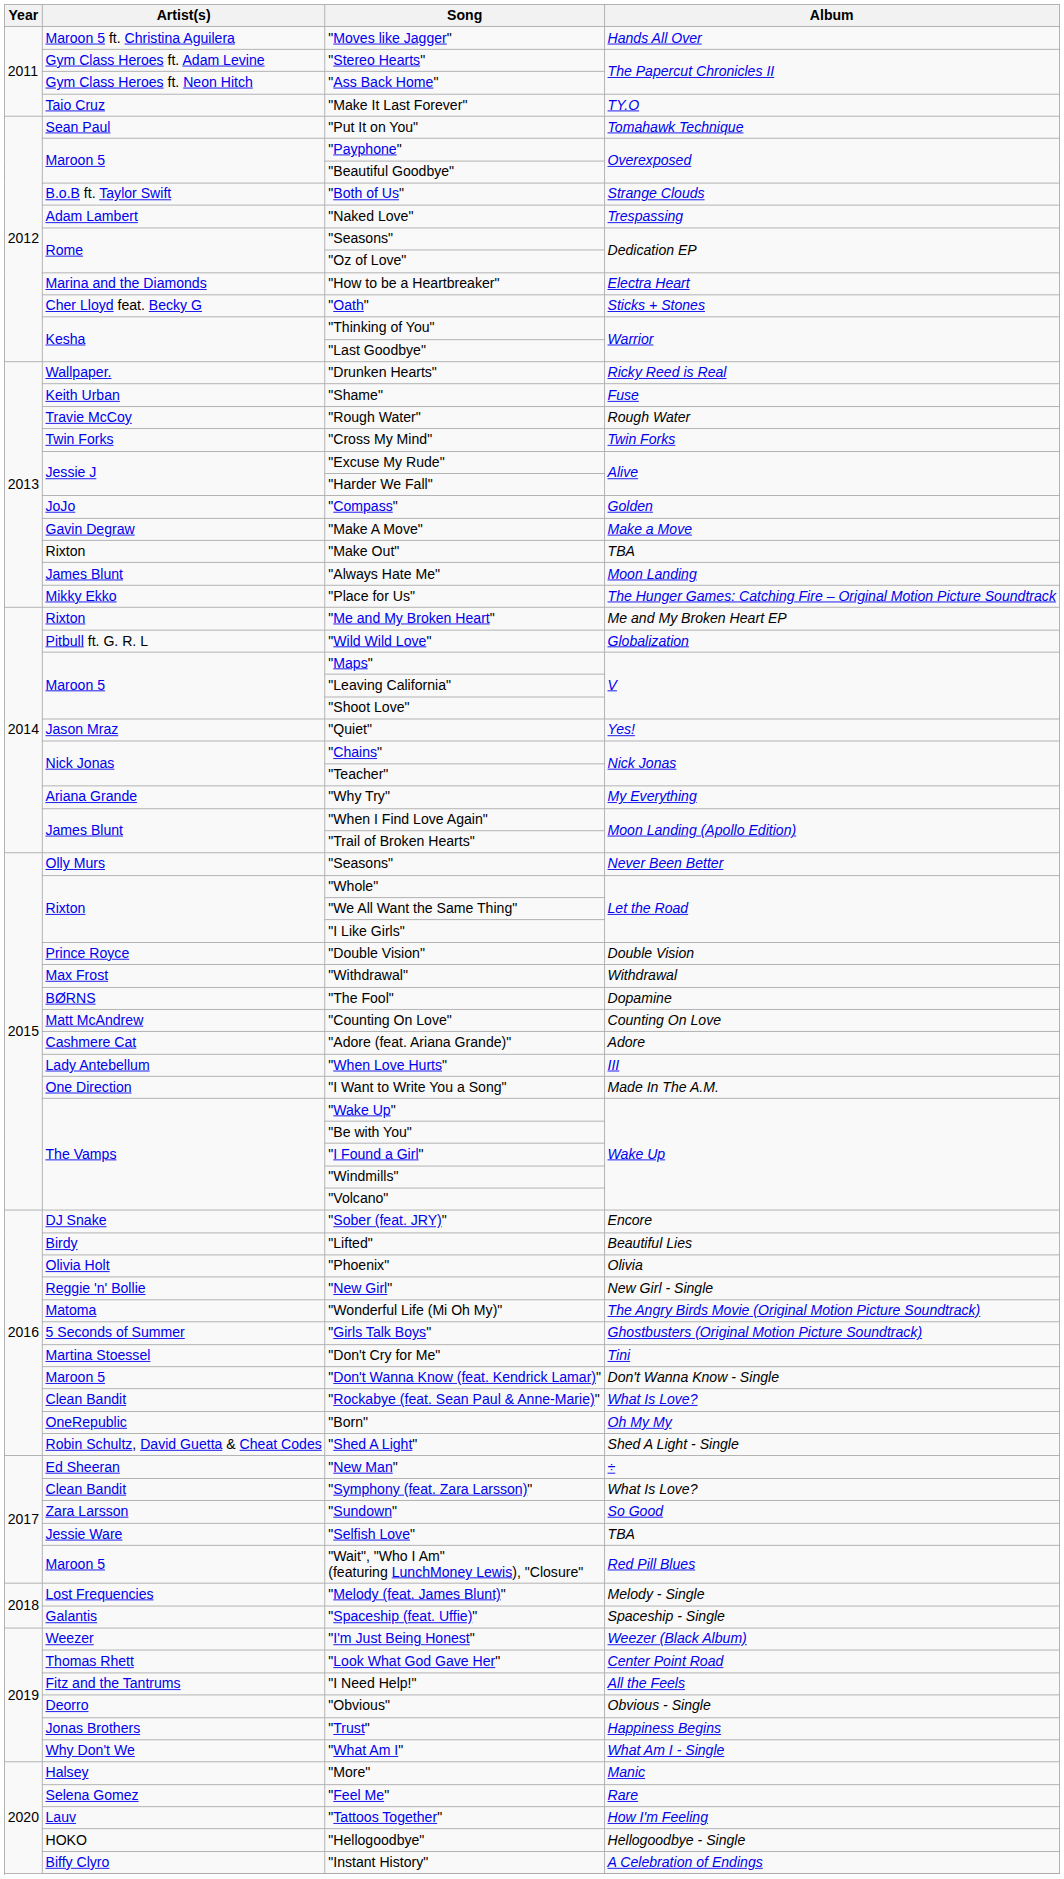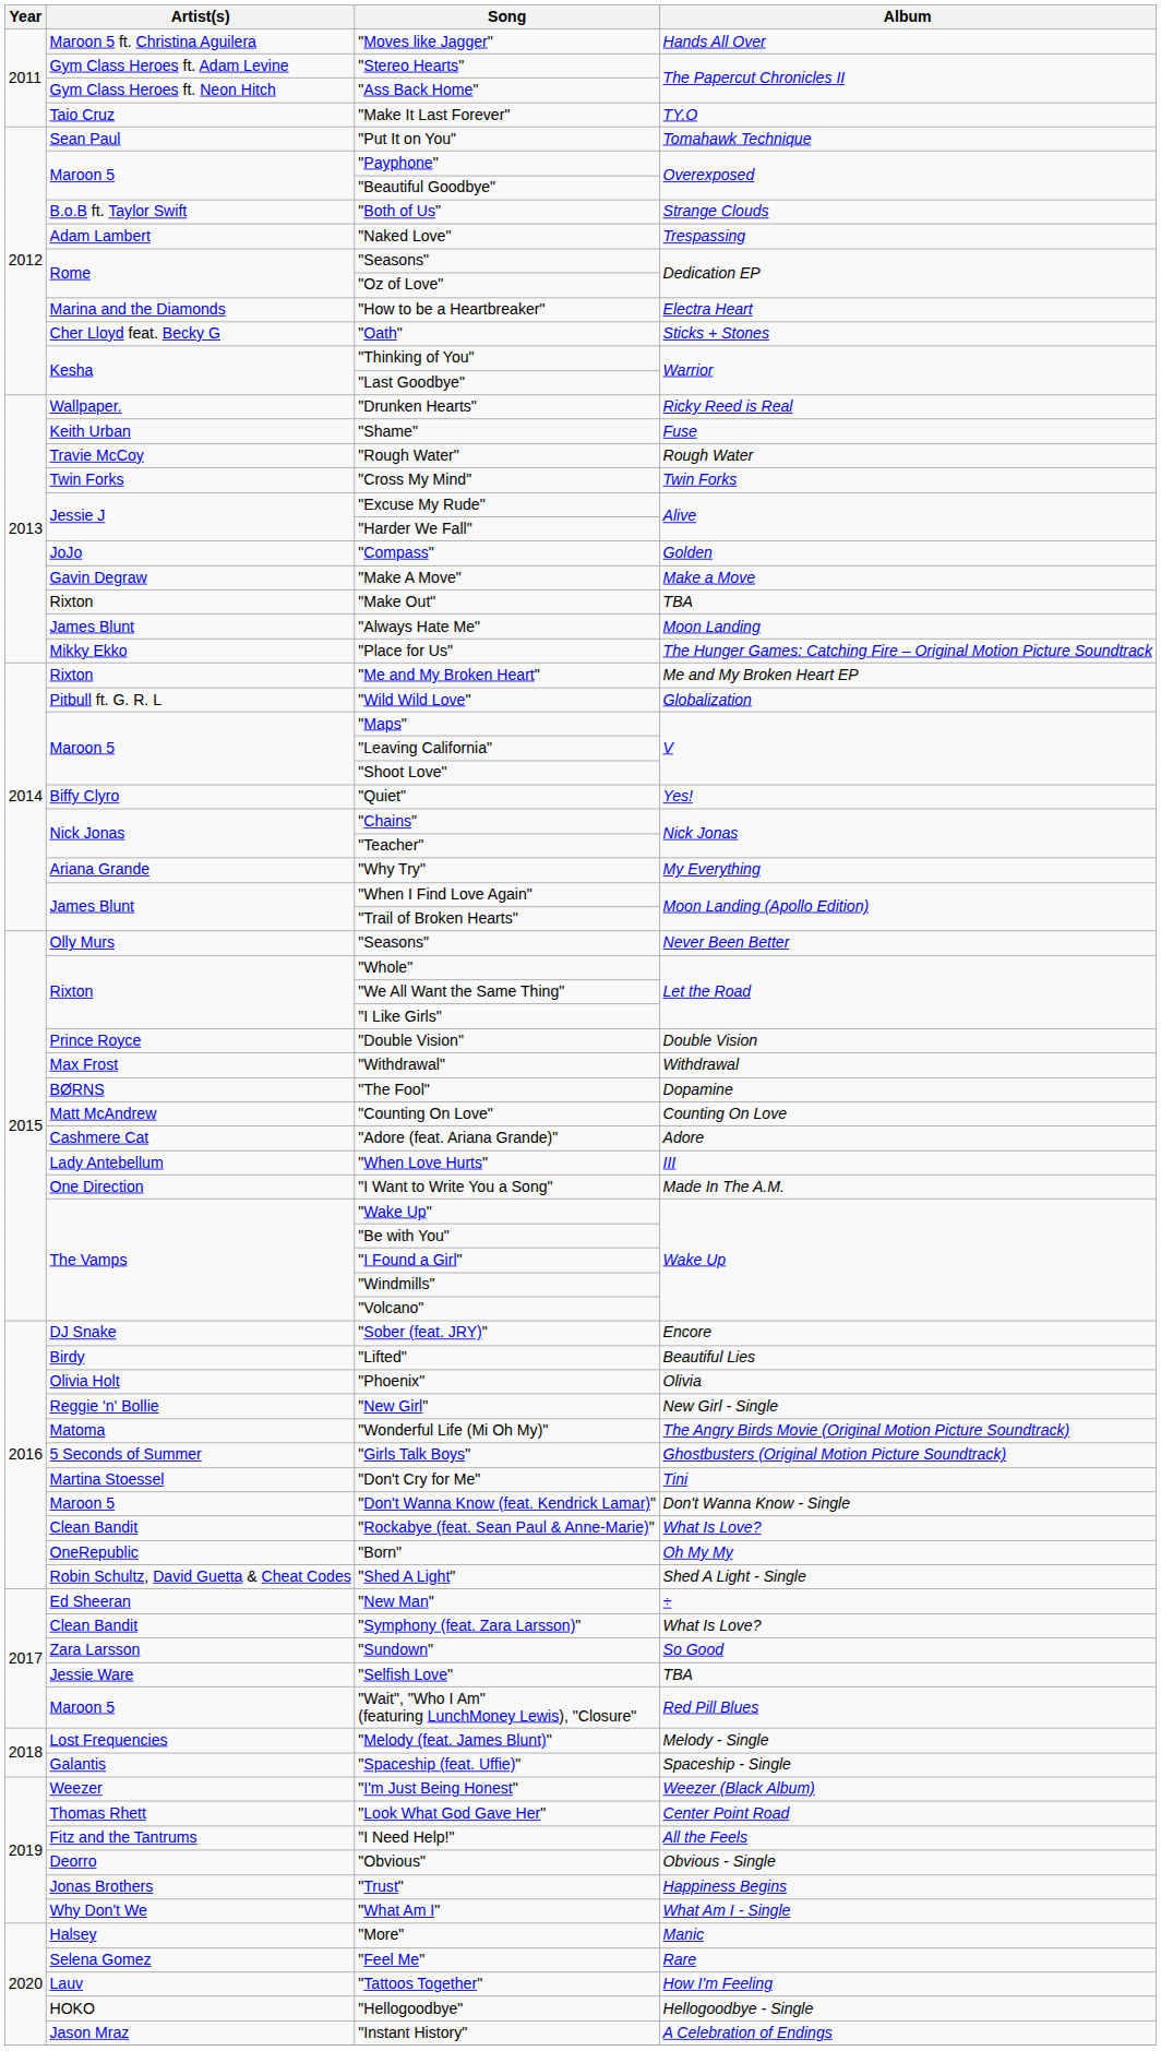"Quiet" | Artist(s): Jason Mraz -> Biffy Clyro
"Instant History" | Artist(s): Biffy Clyro -> Jason Mraz
